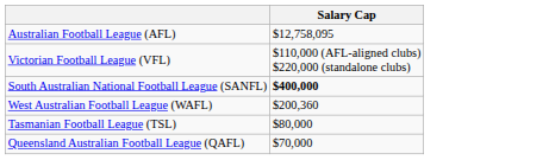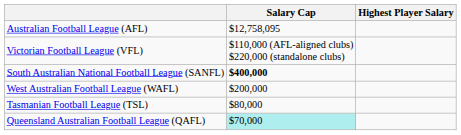+ column: Highest Player Salary
West Australian Football League (WAFL) | Salary Cap: $200,360 -> $200,000
Queensland Australian Football League (QAFL) | Salary Cap: no background -> paleturquoise background
